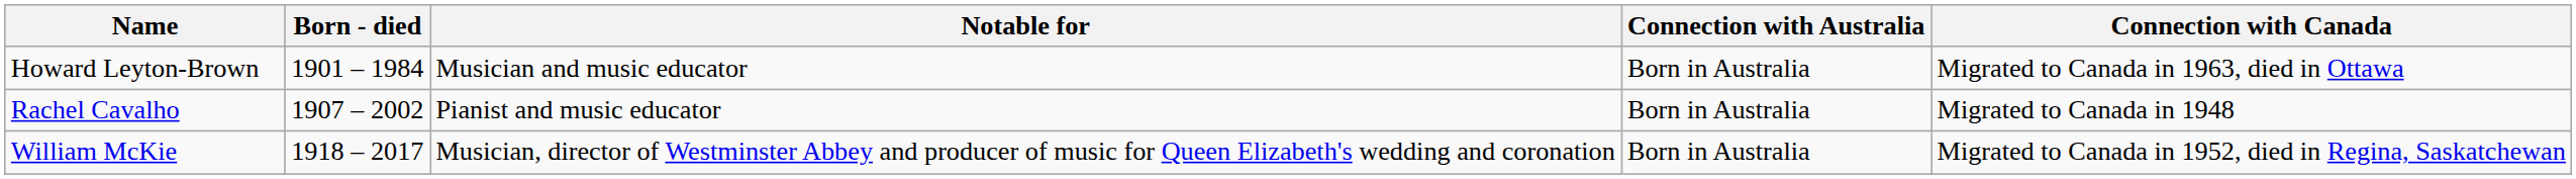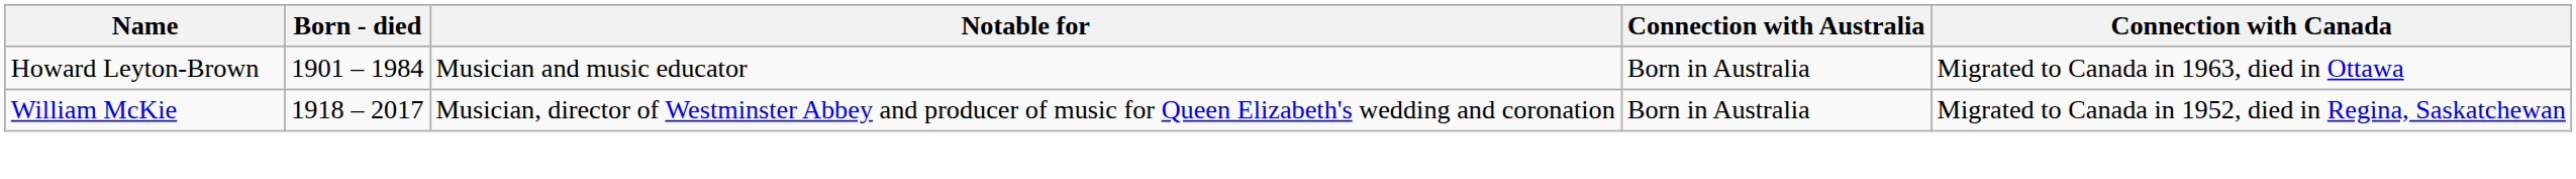- row: Rachel Cavalho | 1907 – 2002 | Pianist and music educator | Born in Australia | Migrated to Canada in 1948
